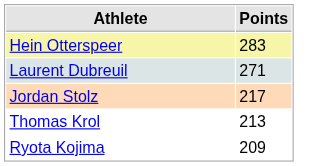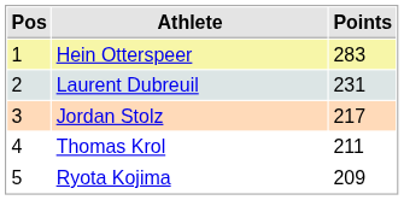+ column: Pos | 1 | 2 | 3 | 4 | 5
Laurent Dubreuil | Points: 271 -> 231
Thomas Krol | Points: 213 -> 211
